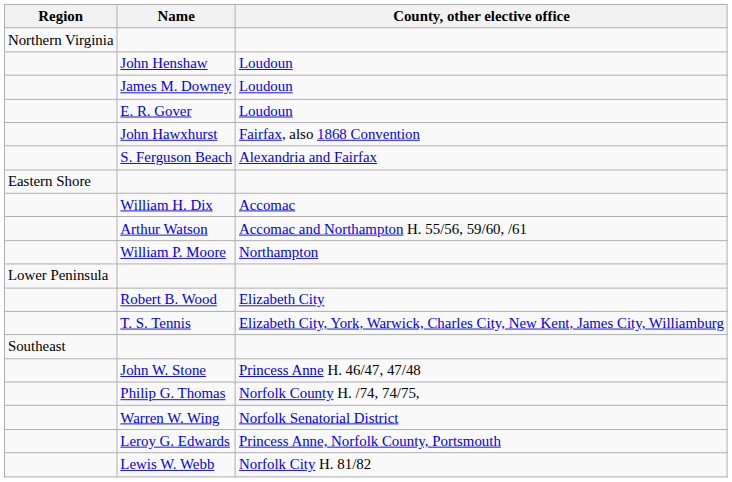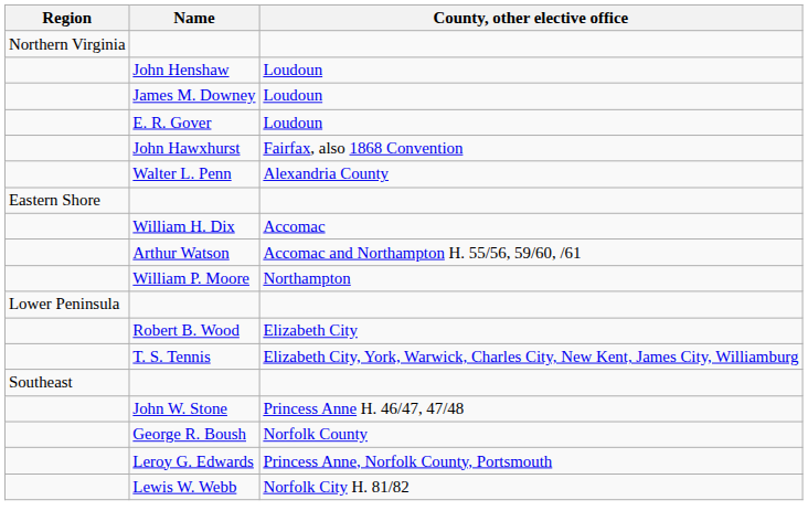- row: S. Ferguson Beach | Alexandria and Fairfax
+ row: Walter L. Penn | Alexandria County
+ row: George R. Boush | Norfolk County
- row: Philip G. Thomas | Norfolk County H. /74, 74/75,
- row: Warren W. Wing | Norfolk Senatorial District
